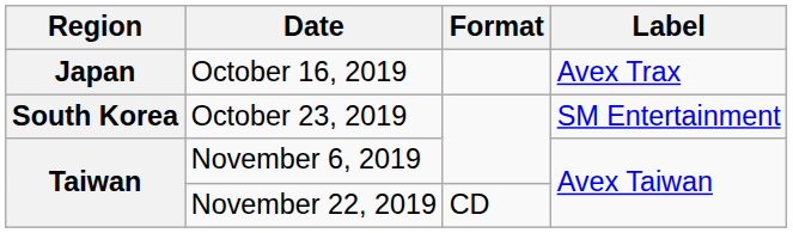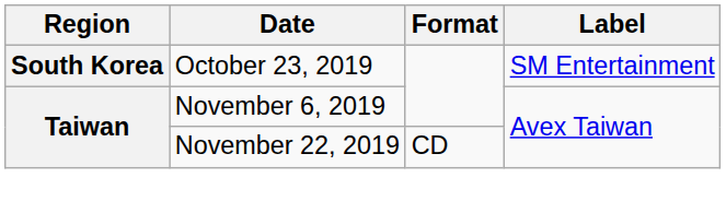- row: Japan | October 16, 2019 | Avex Trax
